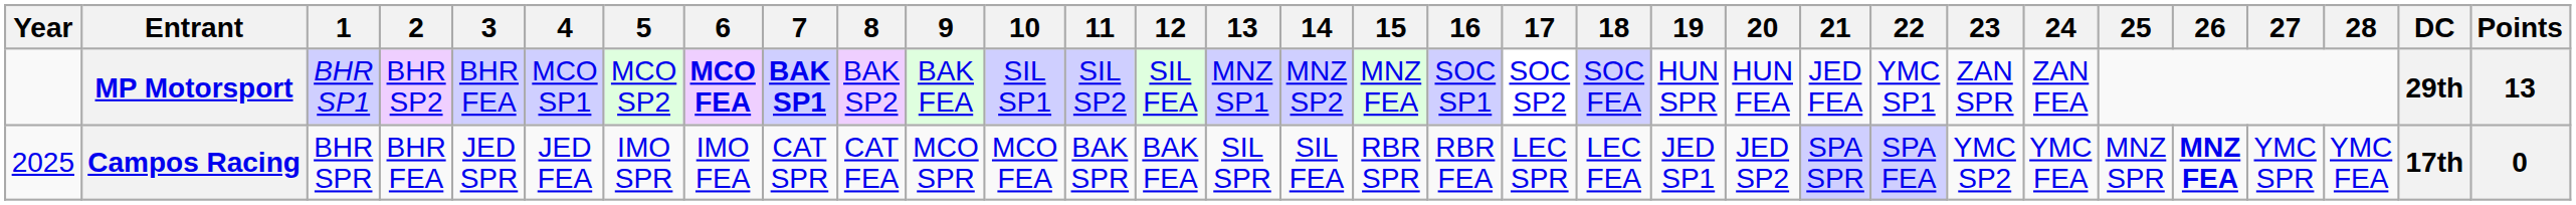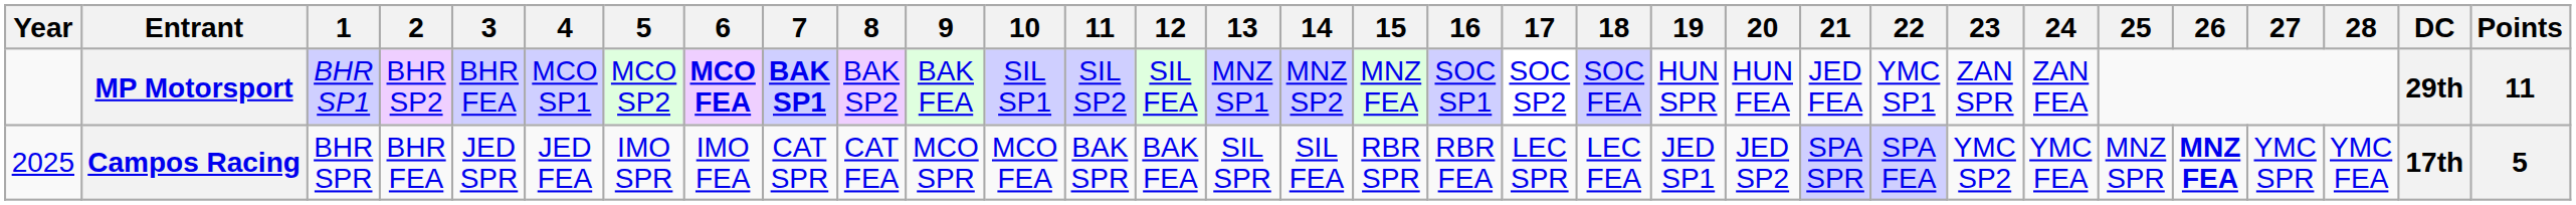MP Motorsport | Points: 13 -> 11
Campos Racing | Points: 0 -> 5
